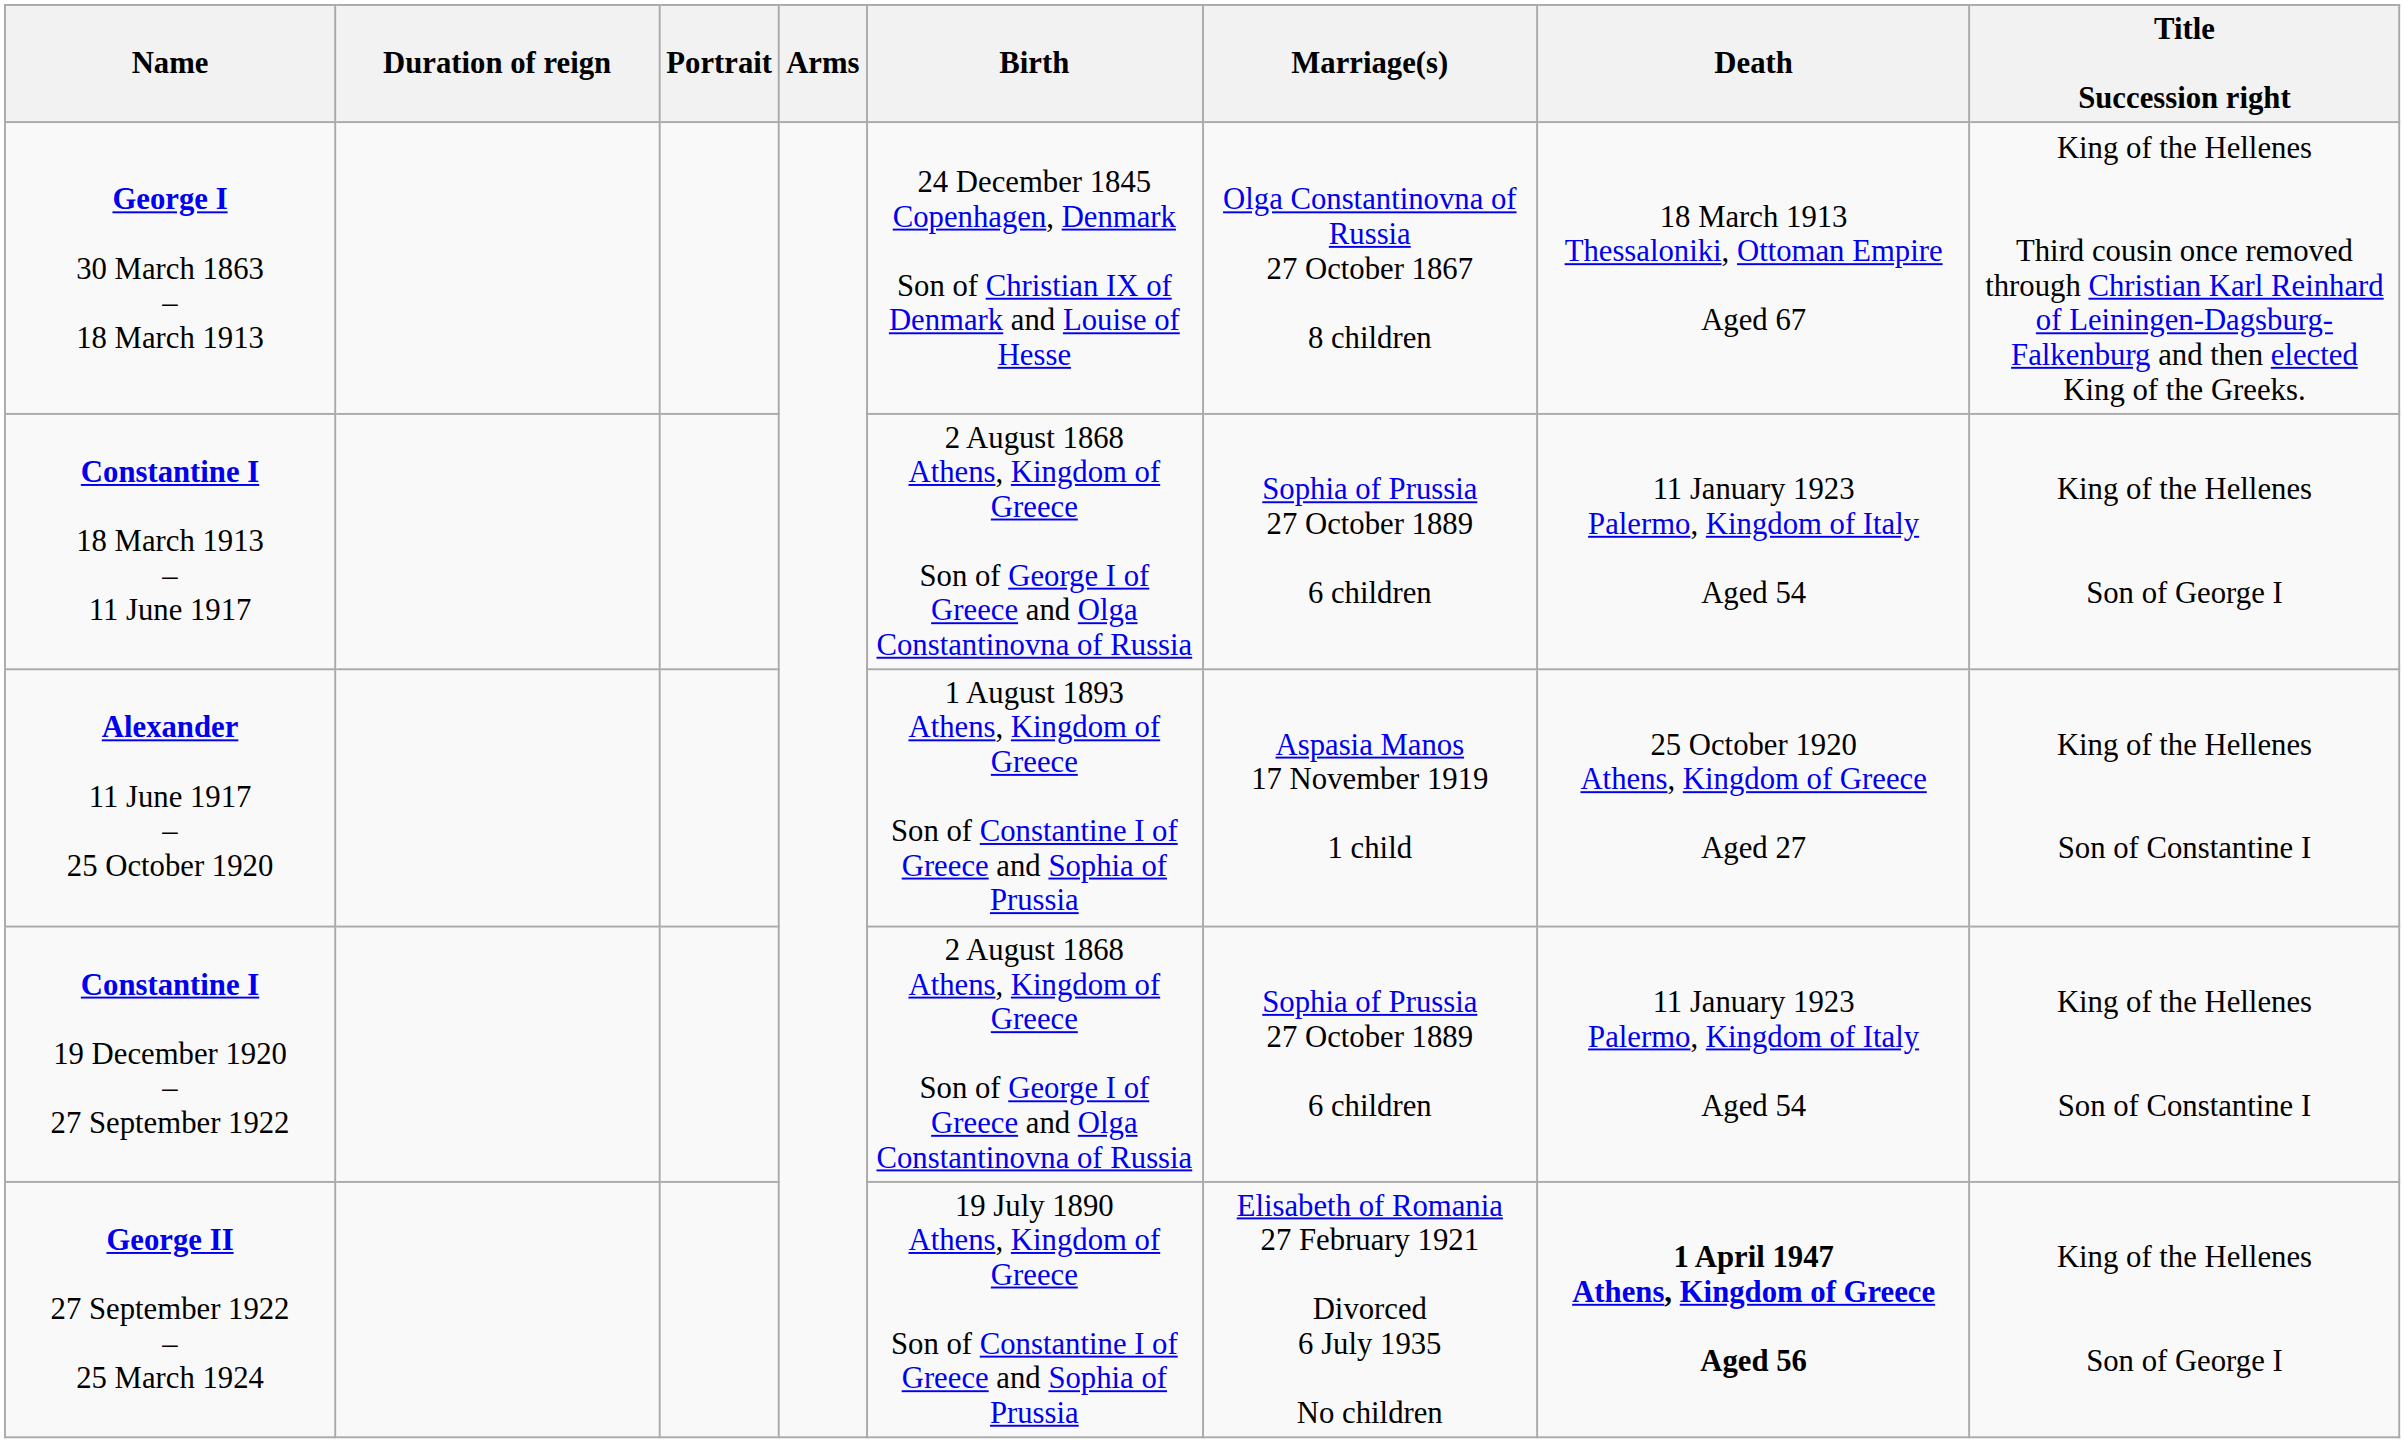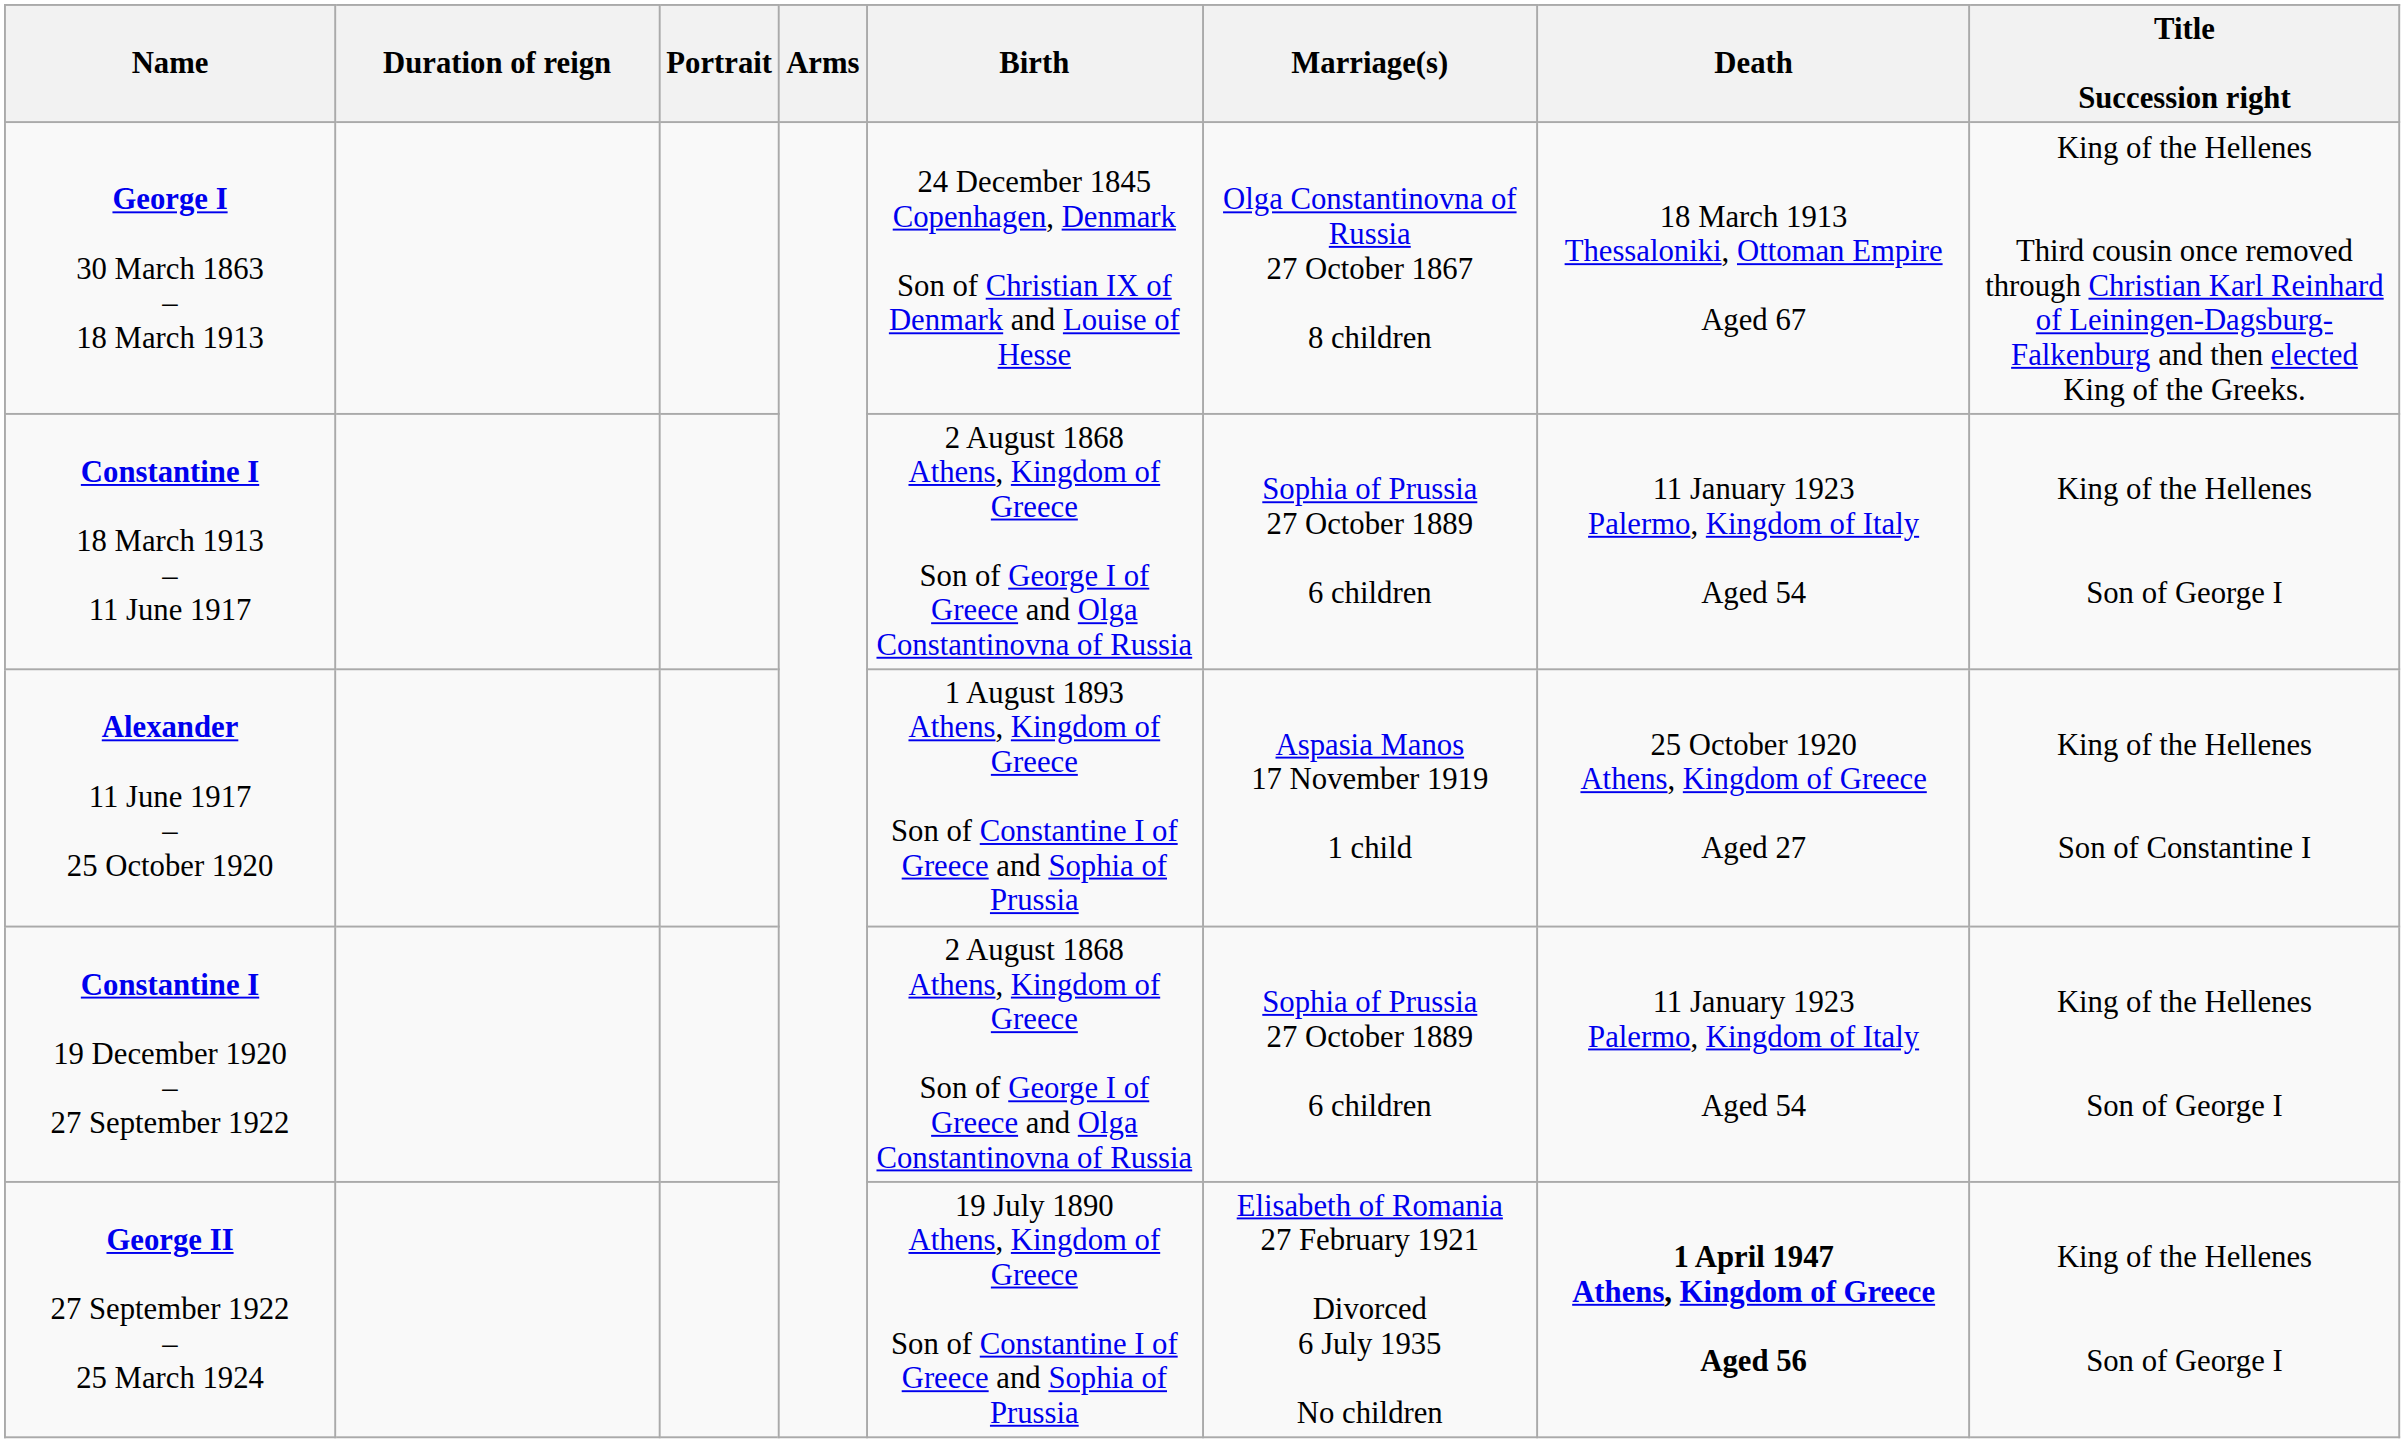Constantine I 19 December 1920 – 27 September 1922 | Title Succession right: King of the Hellenes Son of Constantine I -> King of the Hellenes Son of George I
